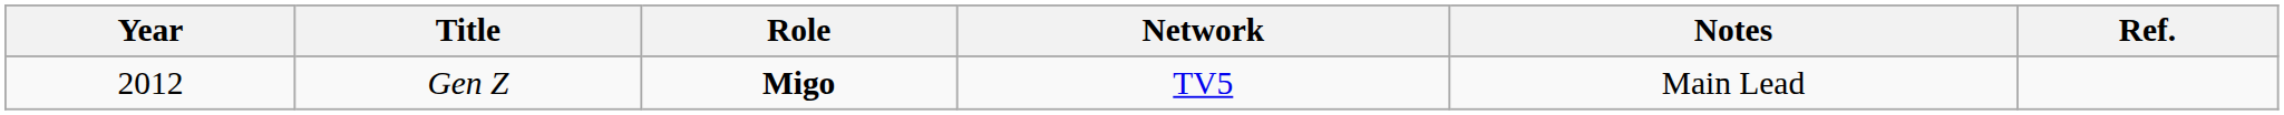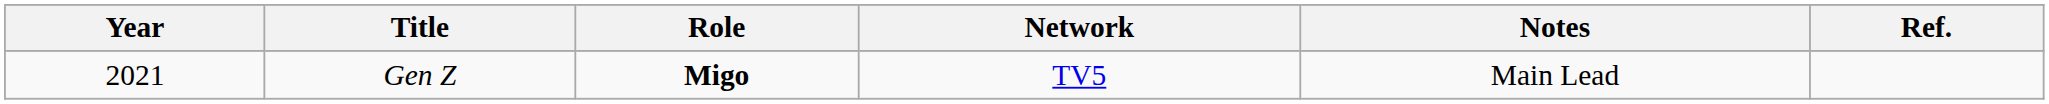Gen Z | Year: 2012 -> 2021
